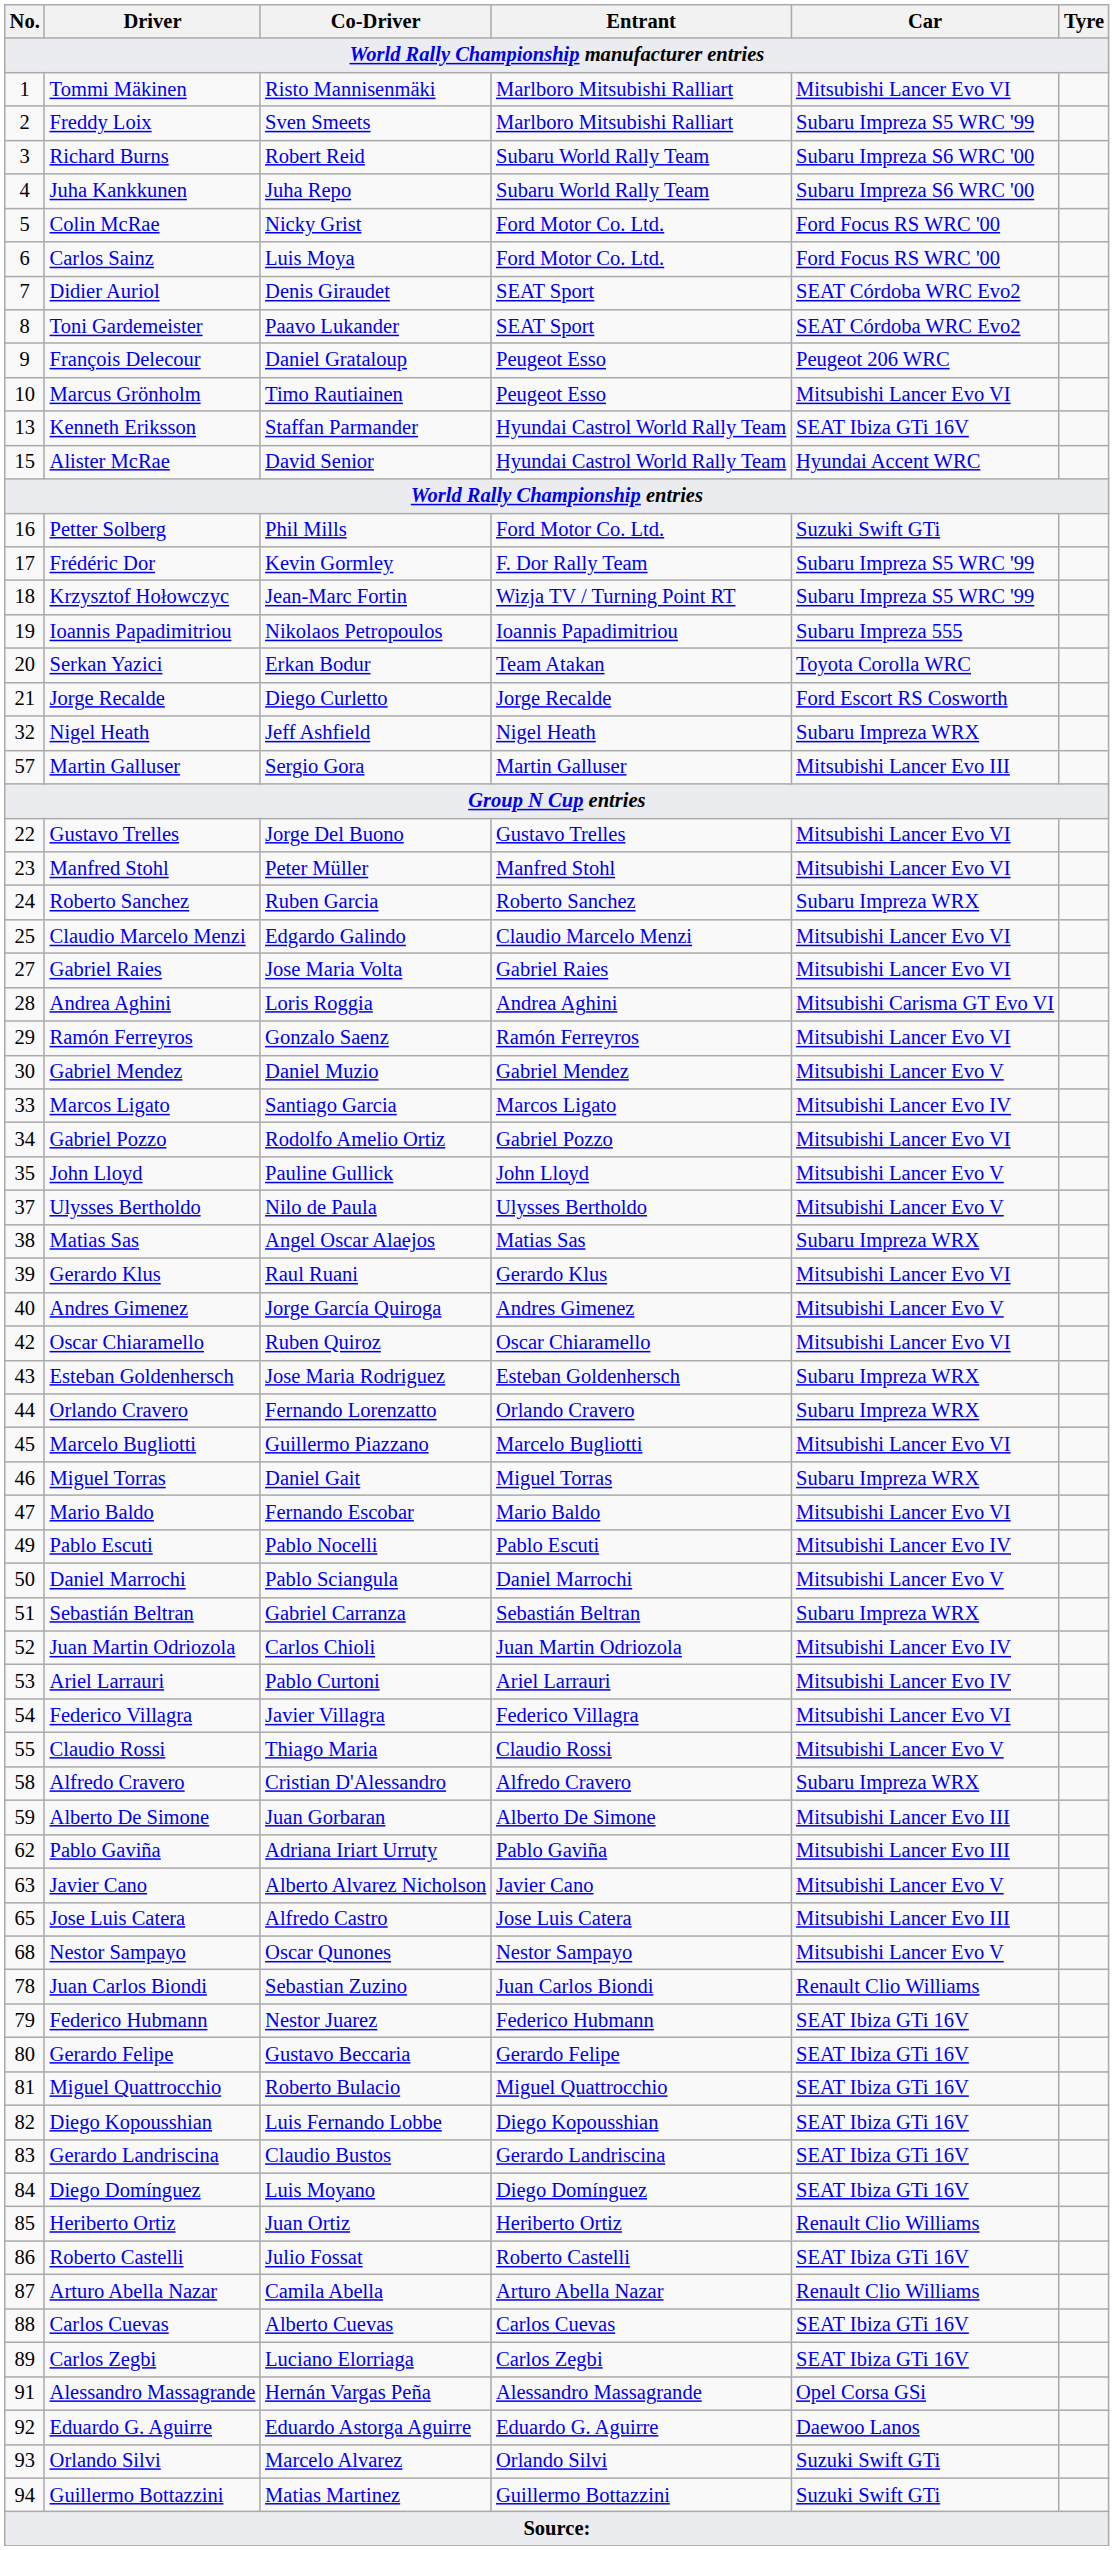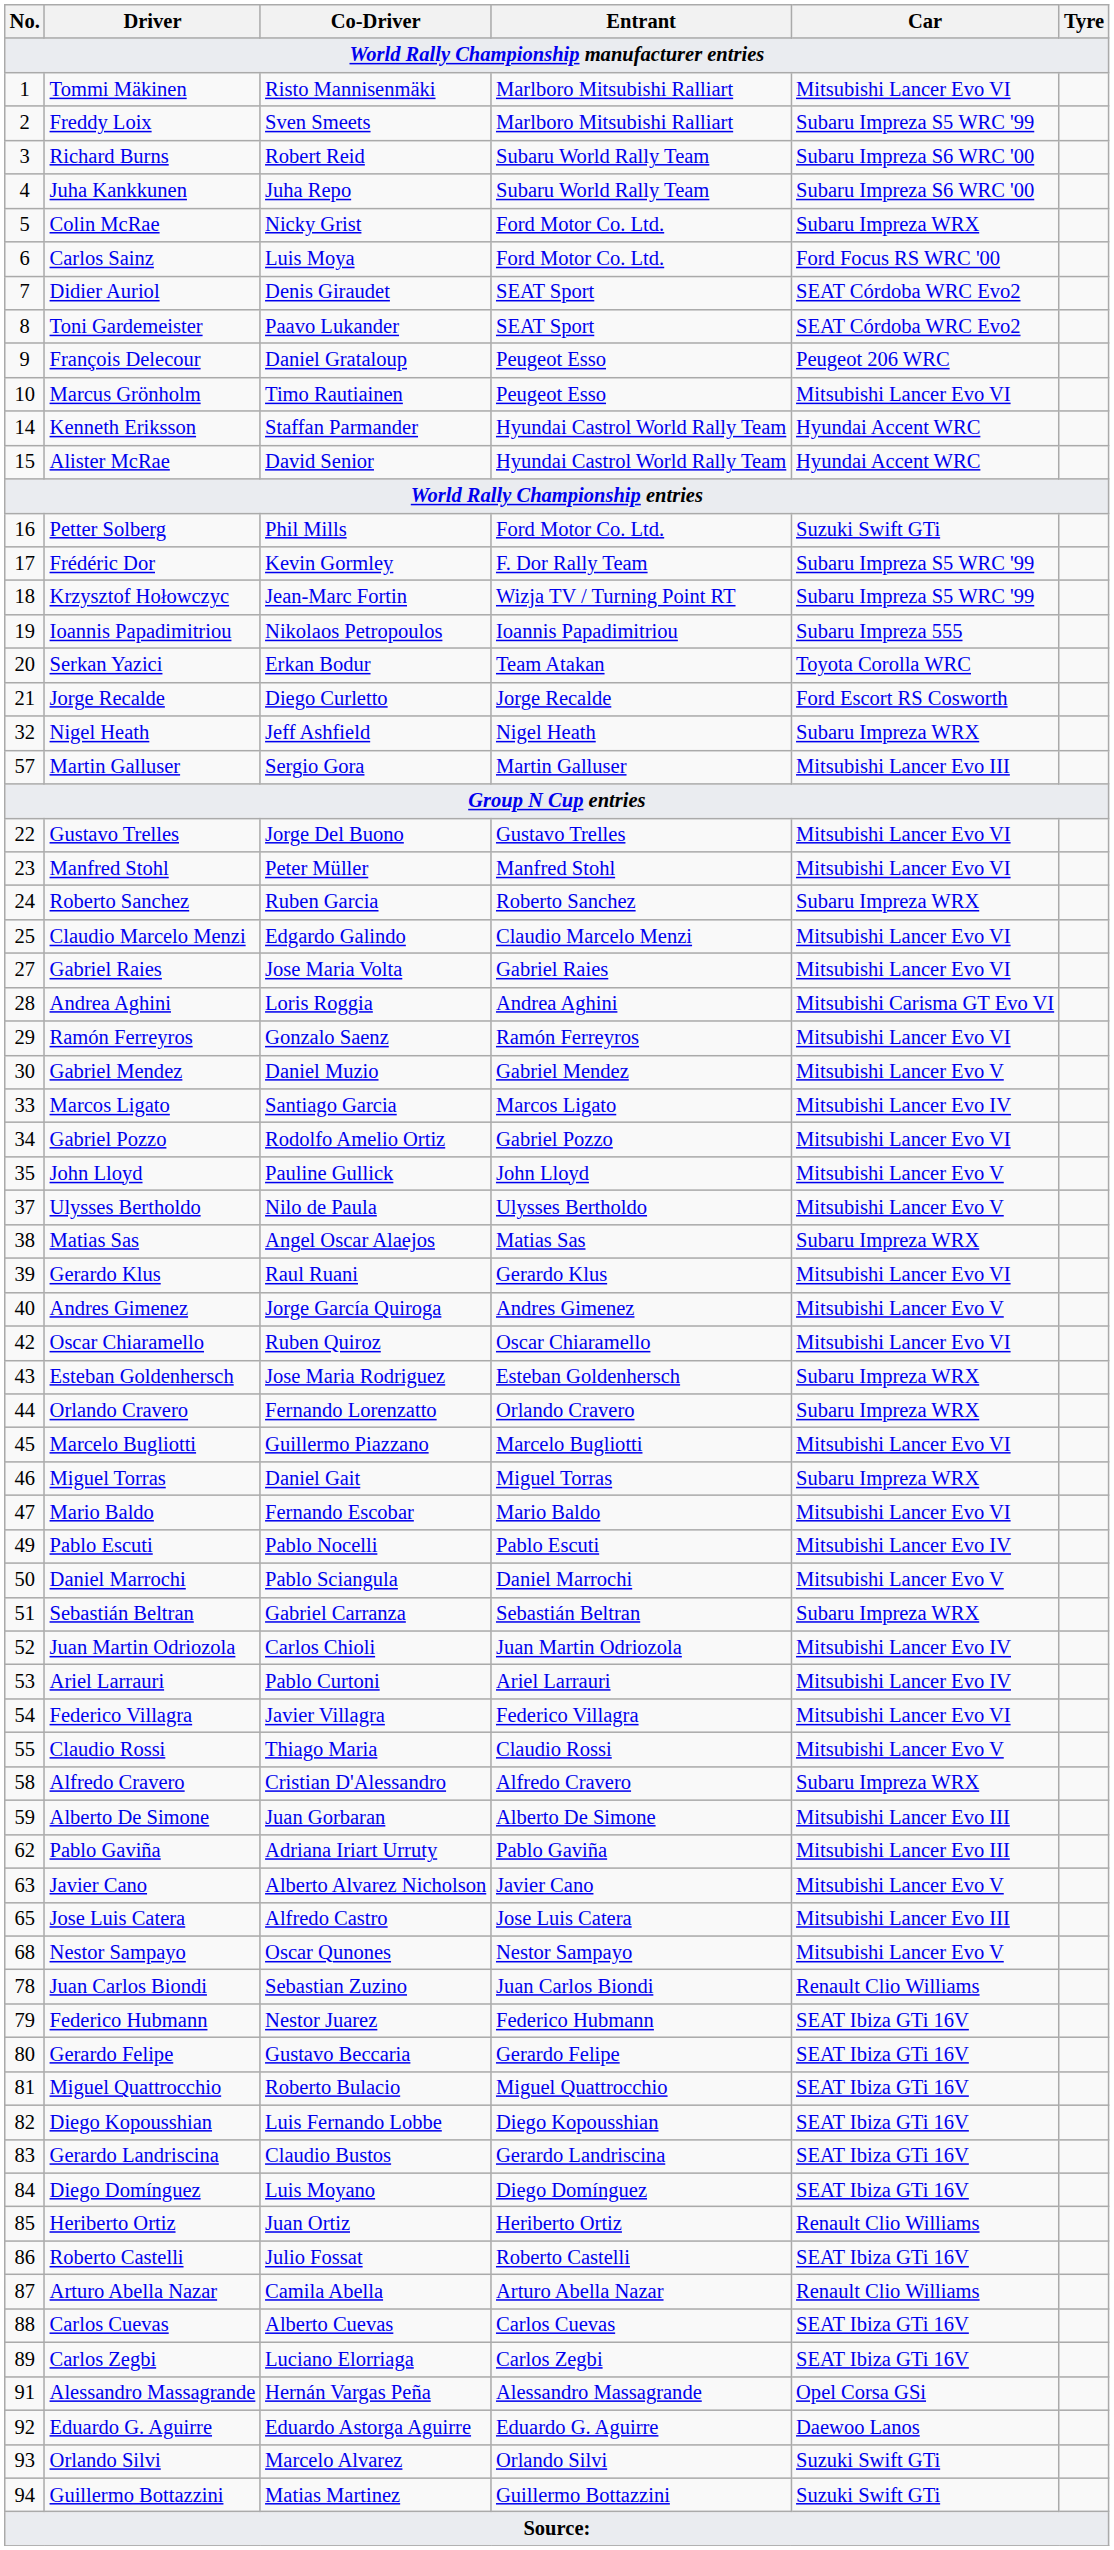Colin McRae | Car: Ford Focus RS WRC '00 -> Subaru Impreza WRX
Kenneth Eriksson | No.: 13 -> 14
Kenneth Eriksson | Car: SEAT Ibiza GTi 16V -> Hyundai Accent WRC
